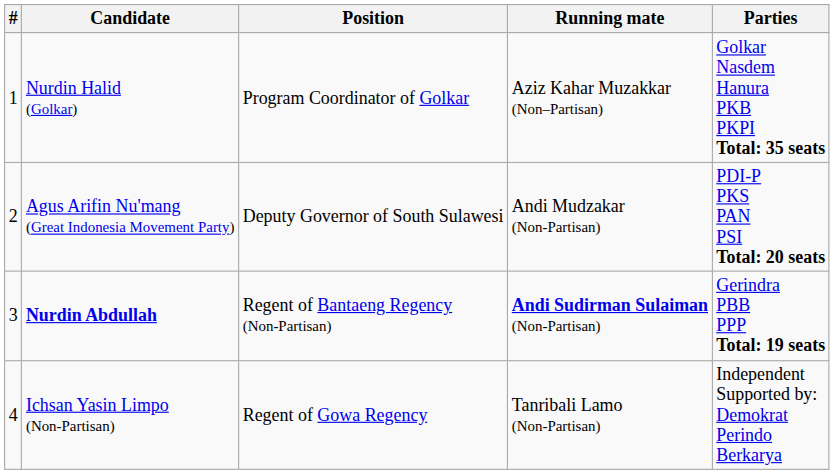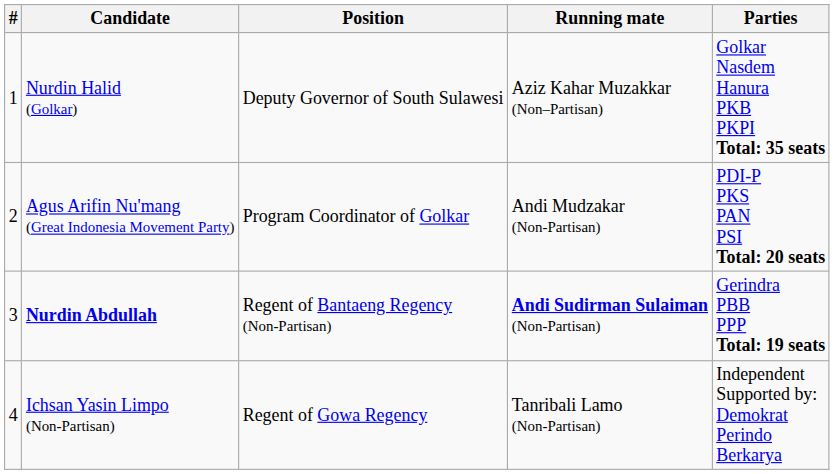Nurdin Halid (Golkar) | Position: Program Coordinator of Golkar -> Deputy Governor of South Sulawesi
Agus Arifin Nu'mang (Great Indonesia Movement Party) | Position: Deputy Governor of South Sulawesi -> Program Coordinator of Golkar
